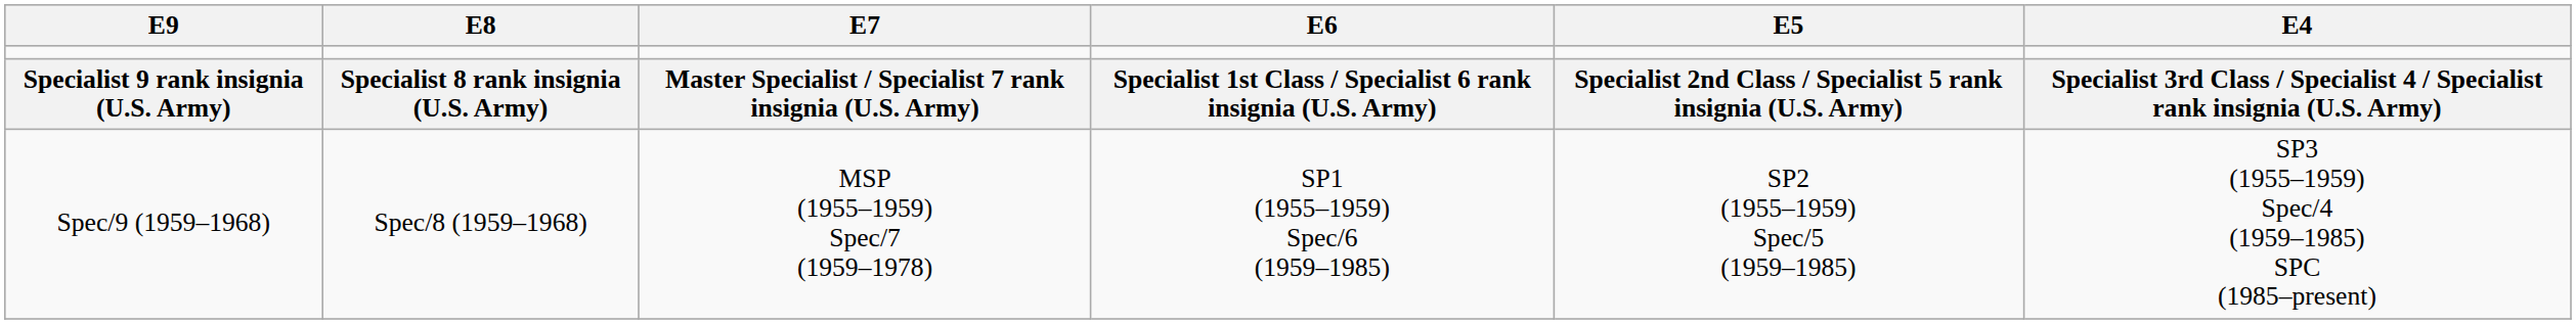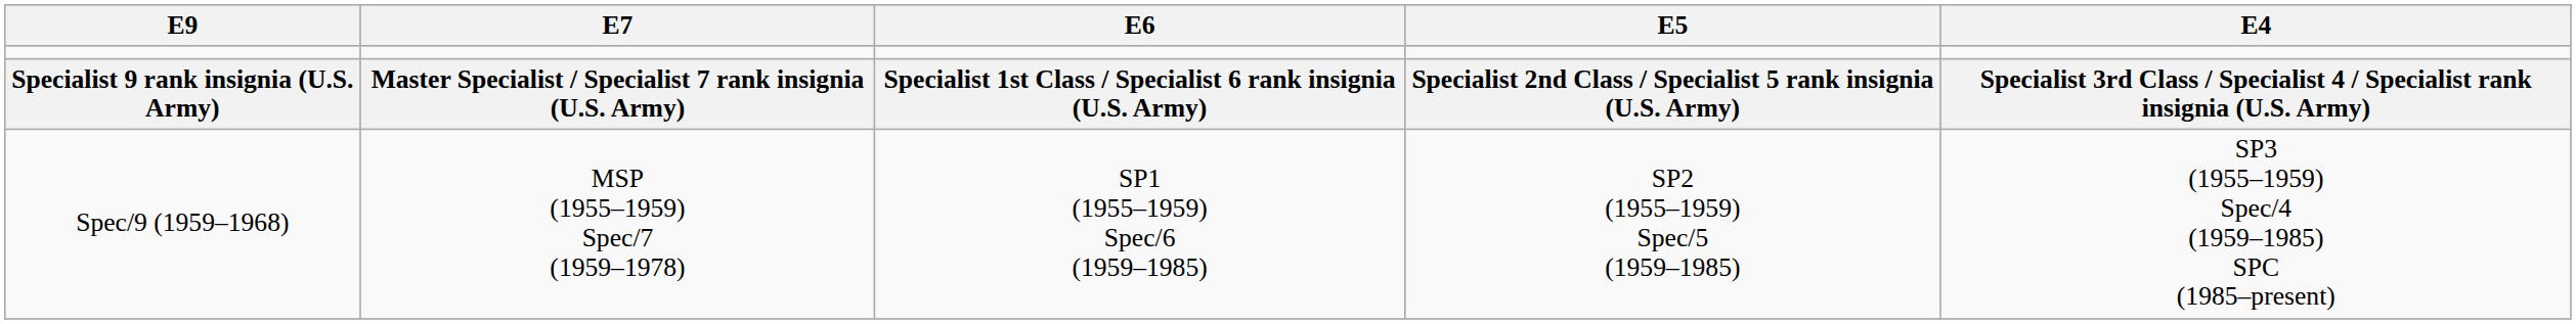- column: E8 | Specialist 8 rank insignia (U.S. Army) | Spec/8 (1959–1968)
